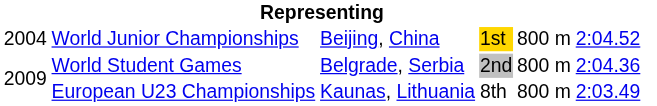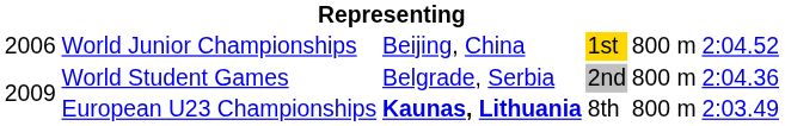World Junior Championships | column 1: 2004 -> 2006
European U23 Championships | column 3: normal -> bold
